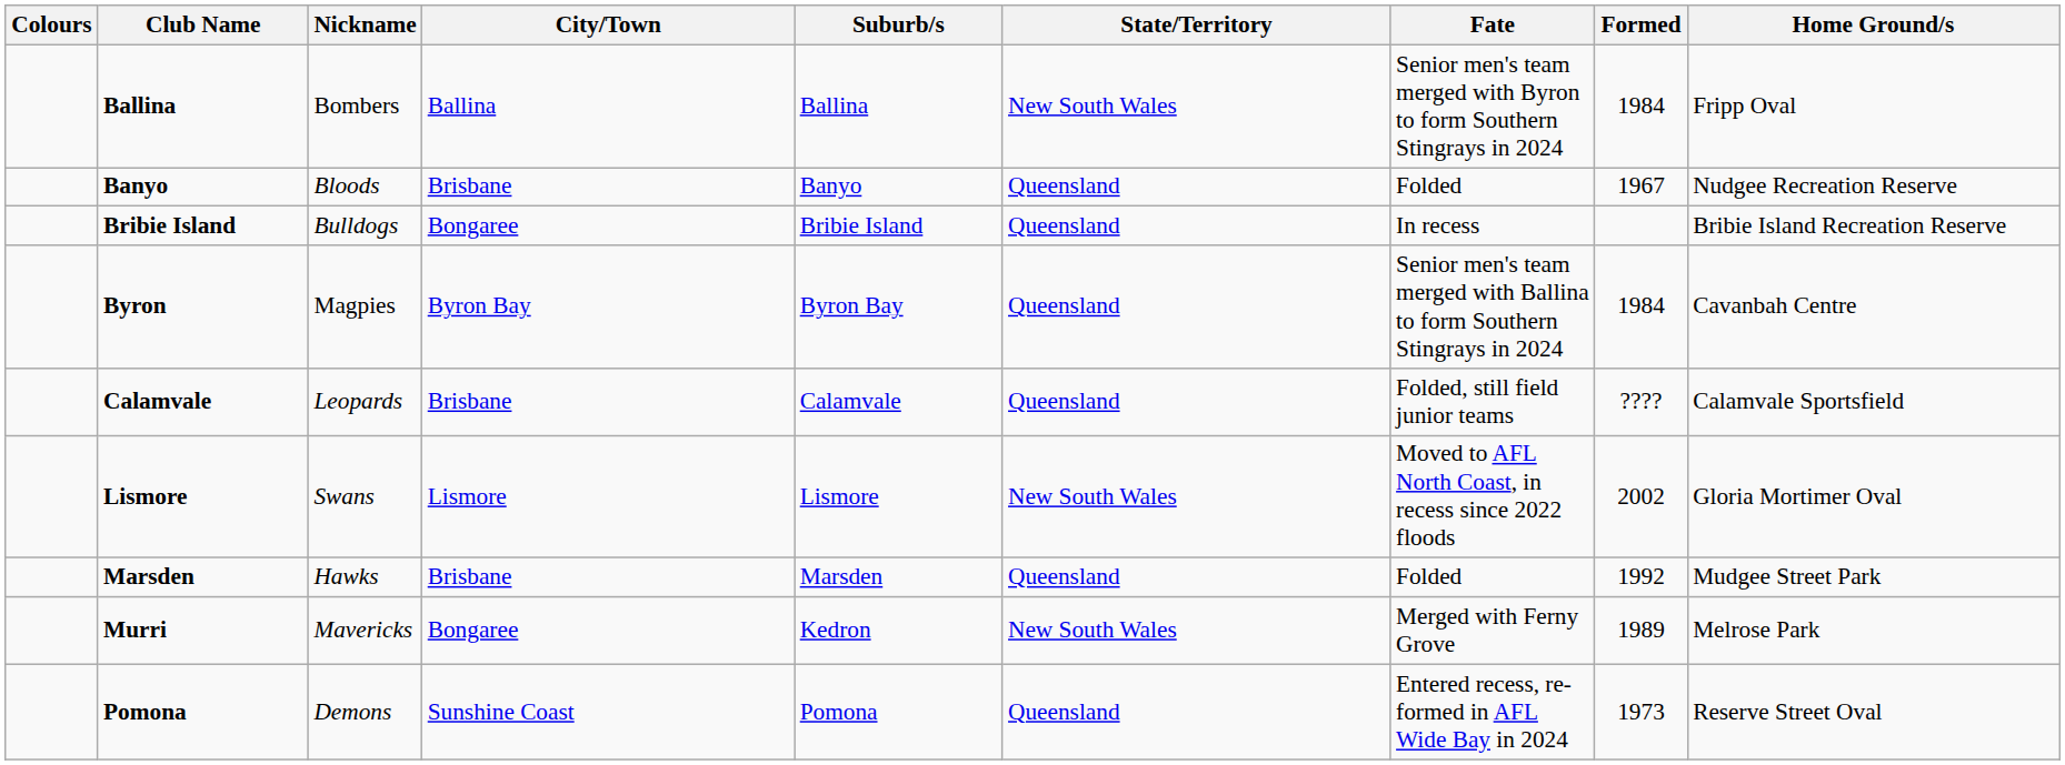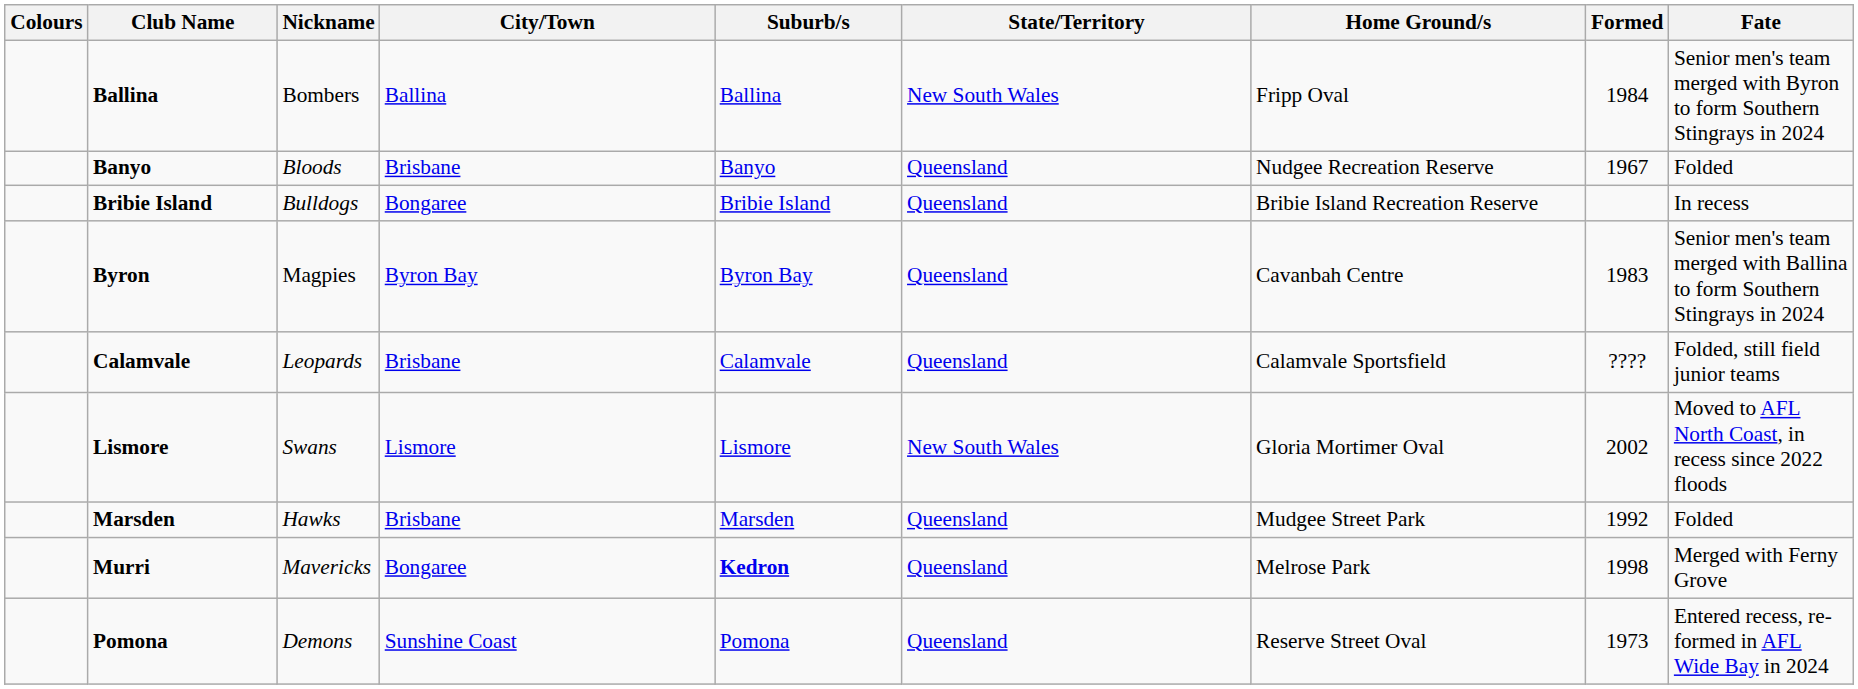columns swapped: Home Ground/s <-> Fate
Byron | Formed: 1984 -> 1983
Murri | Suburb/s: normal -> bold
Murri | State/Territory: New South Wales -> Queensland
Murri | Formed: 1989 -> 1998
